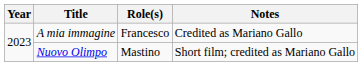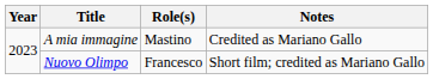A mia immagine | Role(s): Francesco -> Mastino
Nuovo Olimpo | Role(s): Mastino -> Francesco
